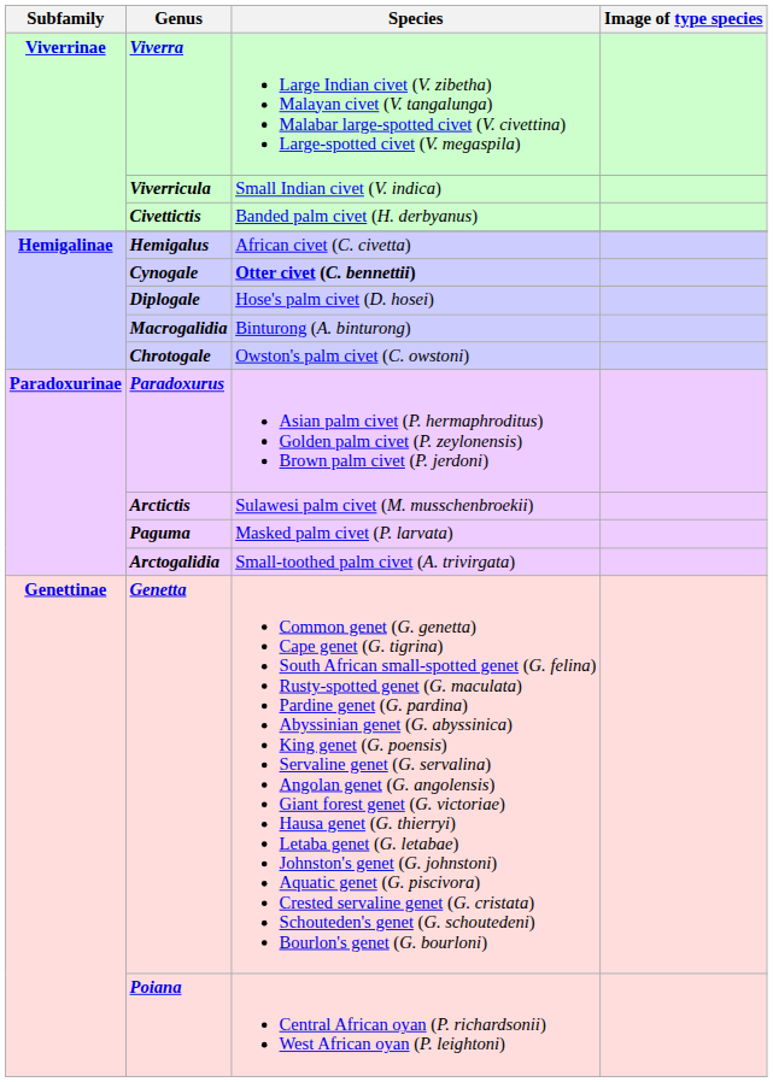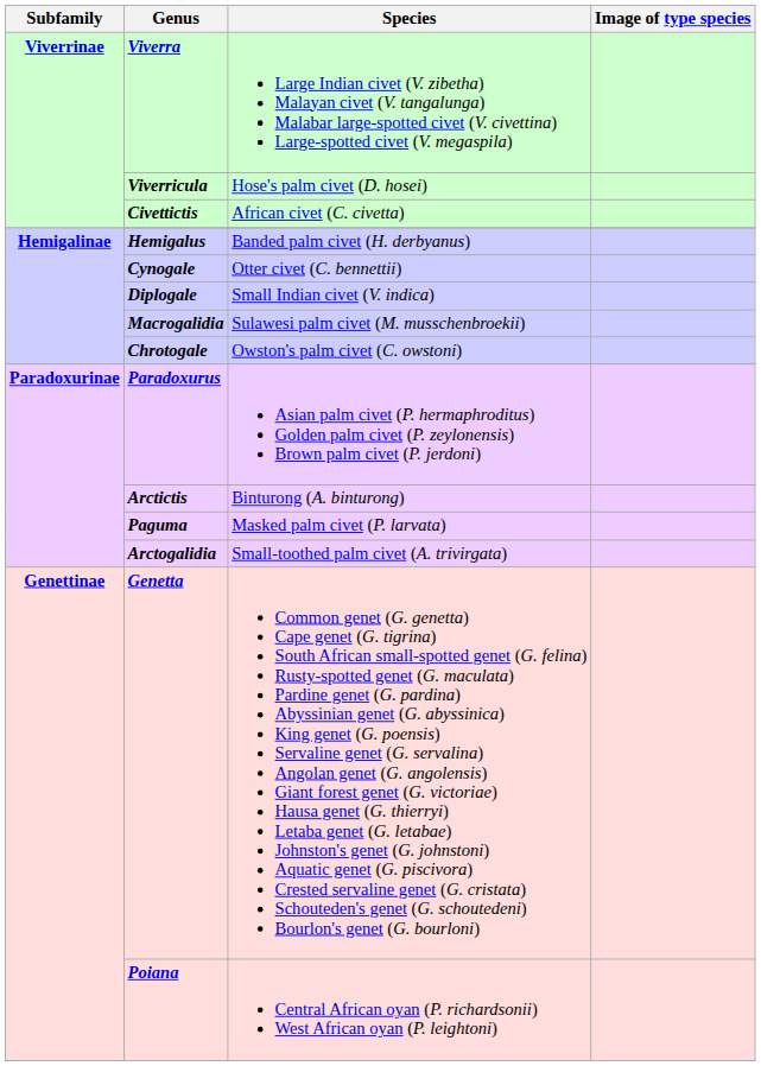Viverricula | Species: Small Indian civet (V. indica) -> Hose's palm civet (D. hosei)
Civettictis | Species: Banded palm civet (H. derbyanus) -> African civet (C. civetta)
Hemigalus | Species: African civet (C. civetta) -> Banded palm civet (H. derbyanus)
Cynogale | Species: bold -> normal
Diplogale | Species: Hose's palm civet (D. hosei) -> Small Indian civet (V. indica)
Macrogalidia | Species: Binturong (A. binturong) -> Sulawesi palm civet (M. musschenbroekii)
Arctictis | Species: Sulawesi palm civet (M. musschenbroekii) -> Binturong (A. binturong)
